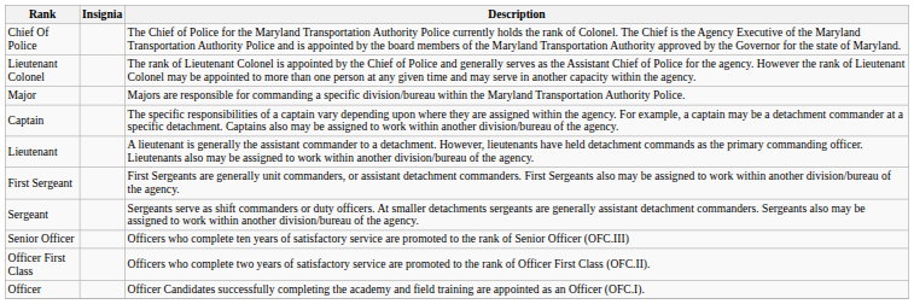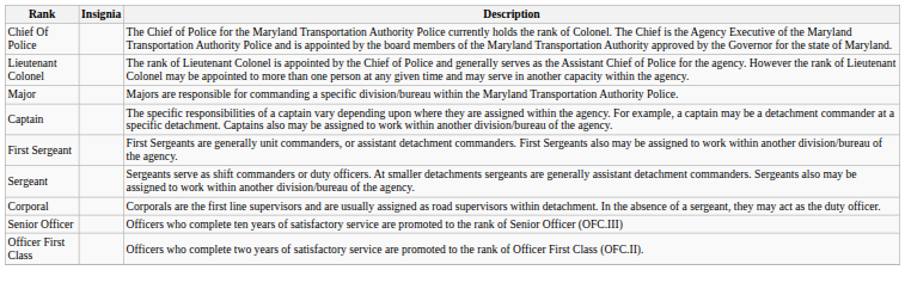- row: Lieutenant | A lieutenant is generally the assistant commander to a detachment. However, lieutenants have held detachment commands as the primary commanding officer. Lieutenants also may be assigned to work within another division/bureau of the agency.
+ row: Corporal | Corporals are the first line supervisors and are usually assigned as road supervisors within detachment. In the absence of a sergeant, they may act as the duty officer.
- row: Officer | Officer Candidates successfully completing the academy and field training are appointed as an Officer (OFC.I).
